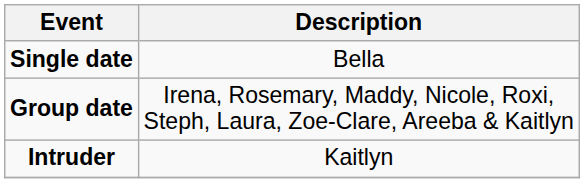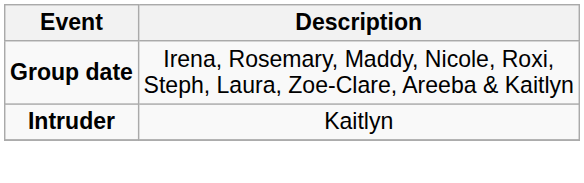- row: Single date | Bella
